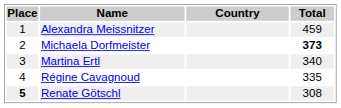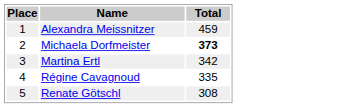- column: Country
Martina Ertl | Total: 340 -> 342
Renate Götschl | Place: bold -> normal
